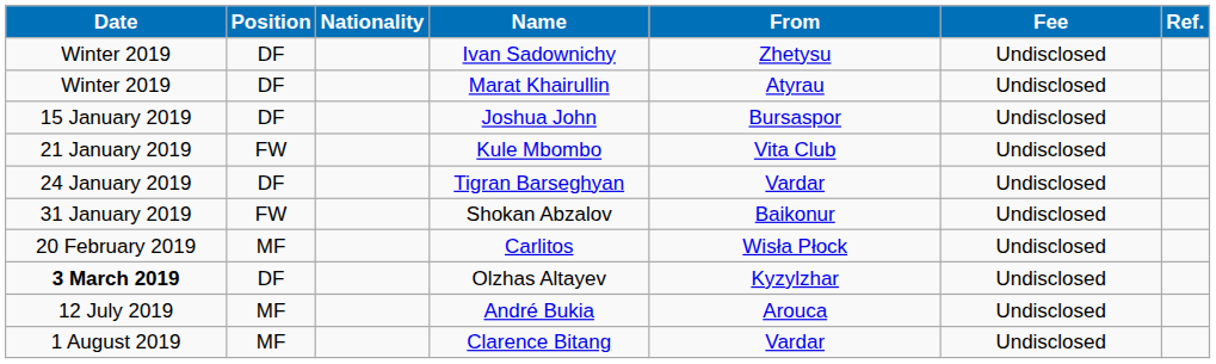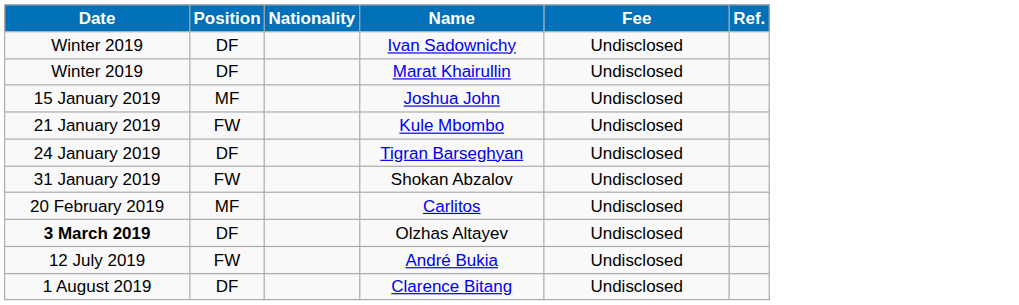- column: From | Zhetysu | Atyrau | Bursaspor | Vita Club | Vardar | Baikonur | Wisła Płock | Kyzylzhar | Arouca | Vardar
Joshua John | Position: DF -> MF
André Bukia | Position: MF -> FW
Clarence Bitang | Position: MF -> DF
